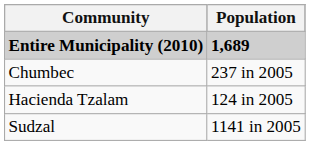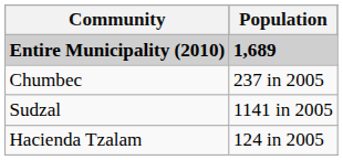rows swapped: Hacienda Tzalam <-> Sudzal
